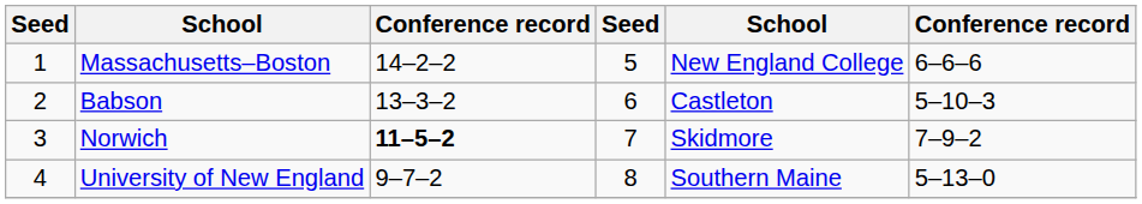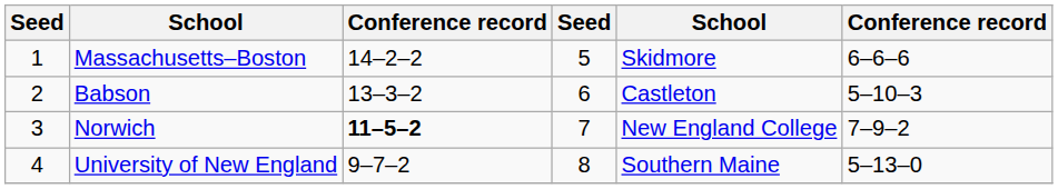Massachusetts–Boston | column 5: New England College -> Skidmore
Norwich | column 5: Skidmore -> New England College
